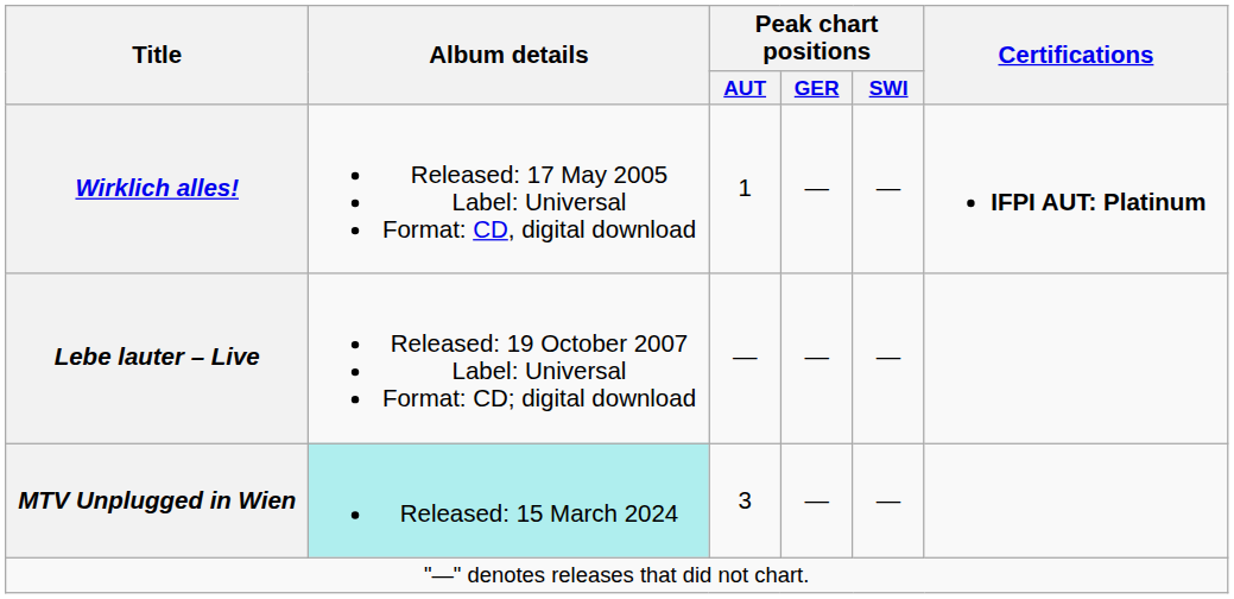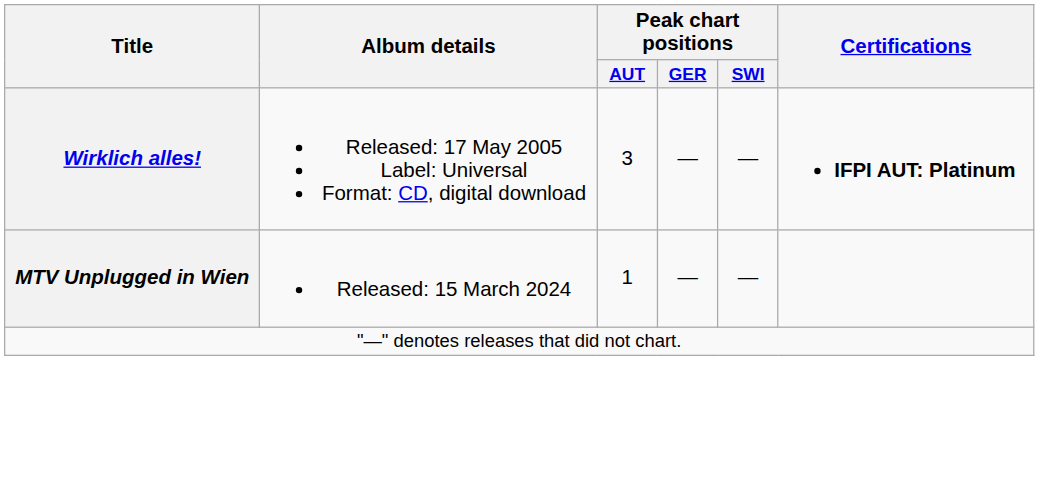Wirklich alles! | Peak chart positions / AUT: 1 -> 3
- row: Lebe lauter – Live | Released: 19 October 2007 Label: Universal Format: CD; digital download | — | — | —
MTV Unplugged in Wien | Album details: paleturquoise background -> no background
MTV Unplugged in Wien | Peak chart positions / AUT: 3 -> 1
